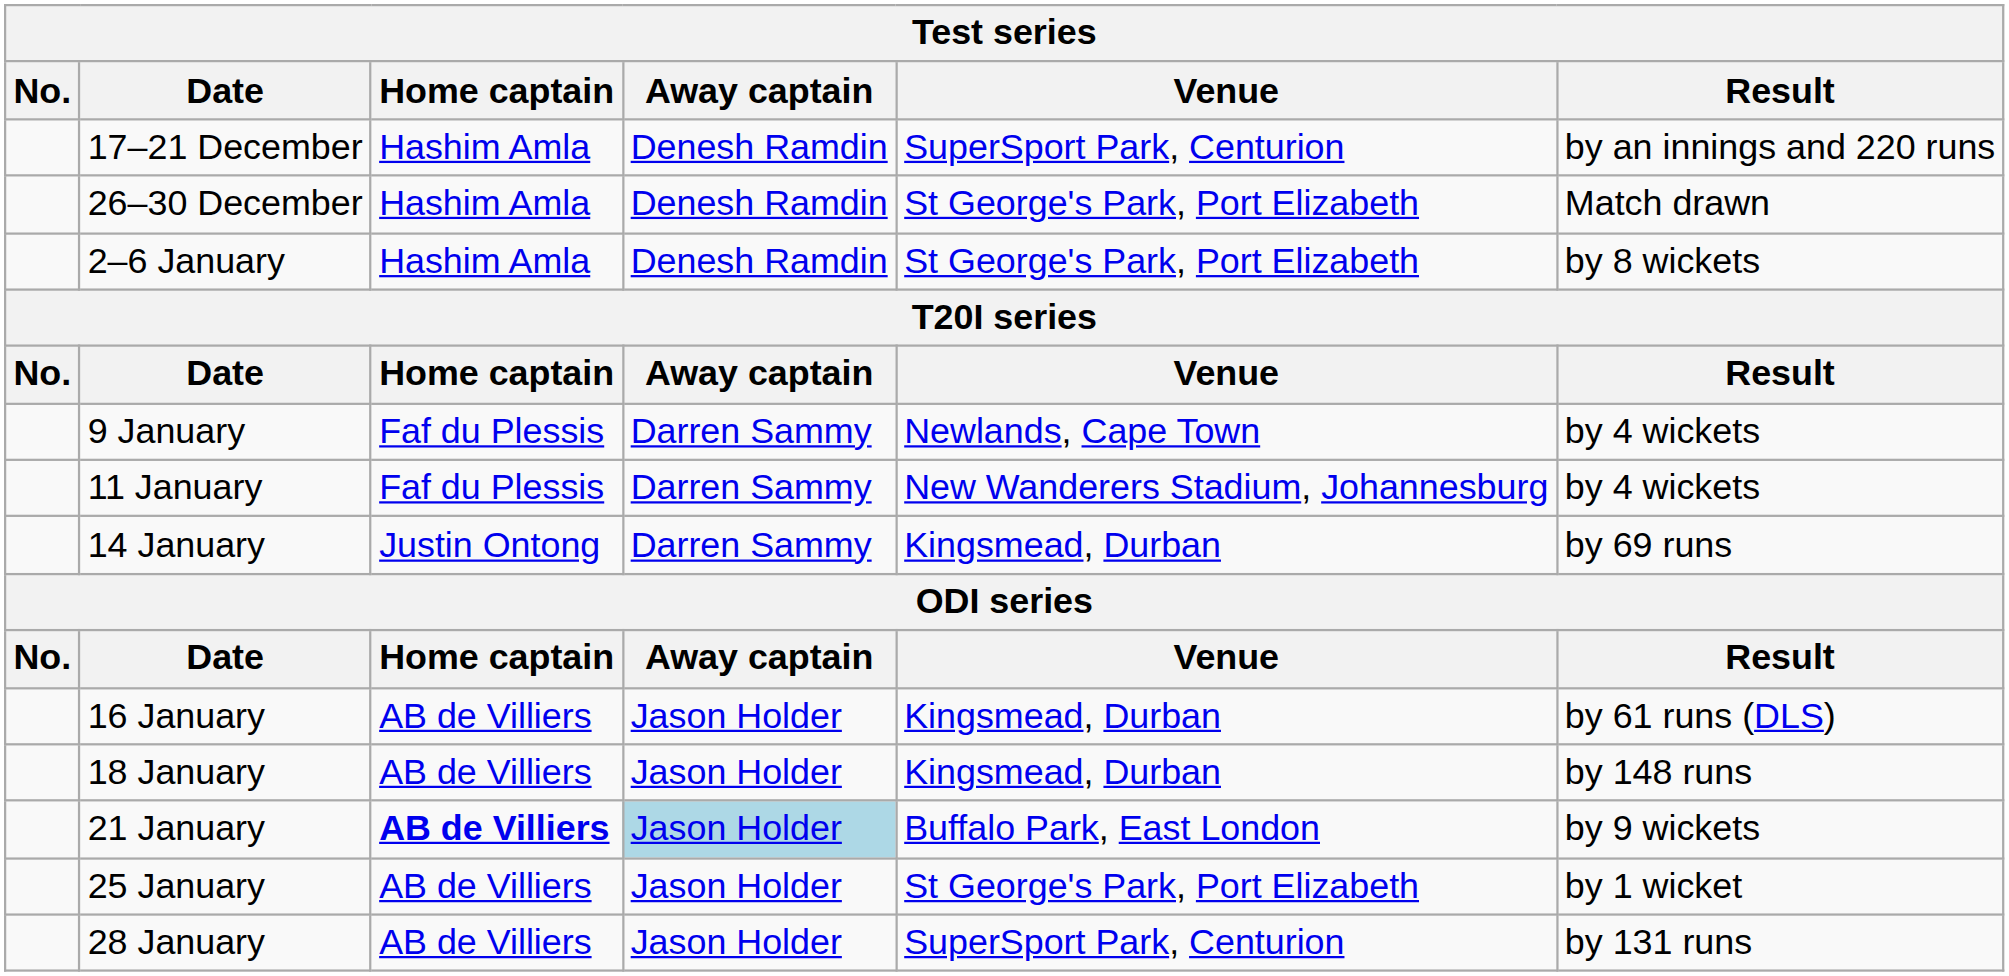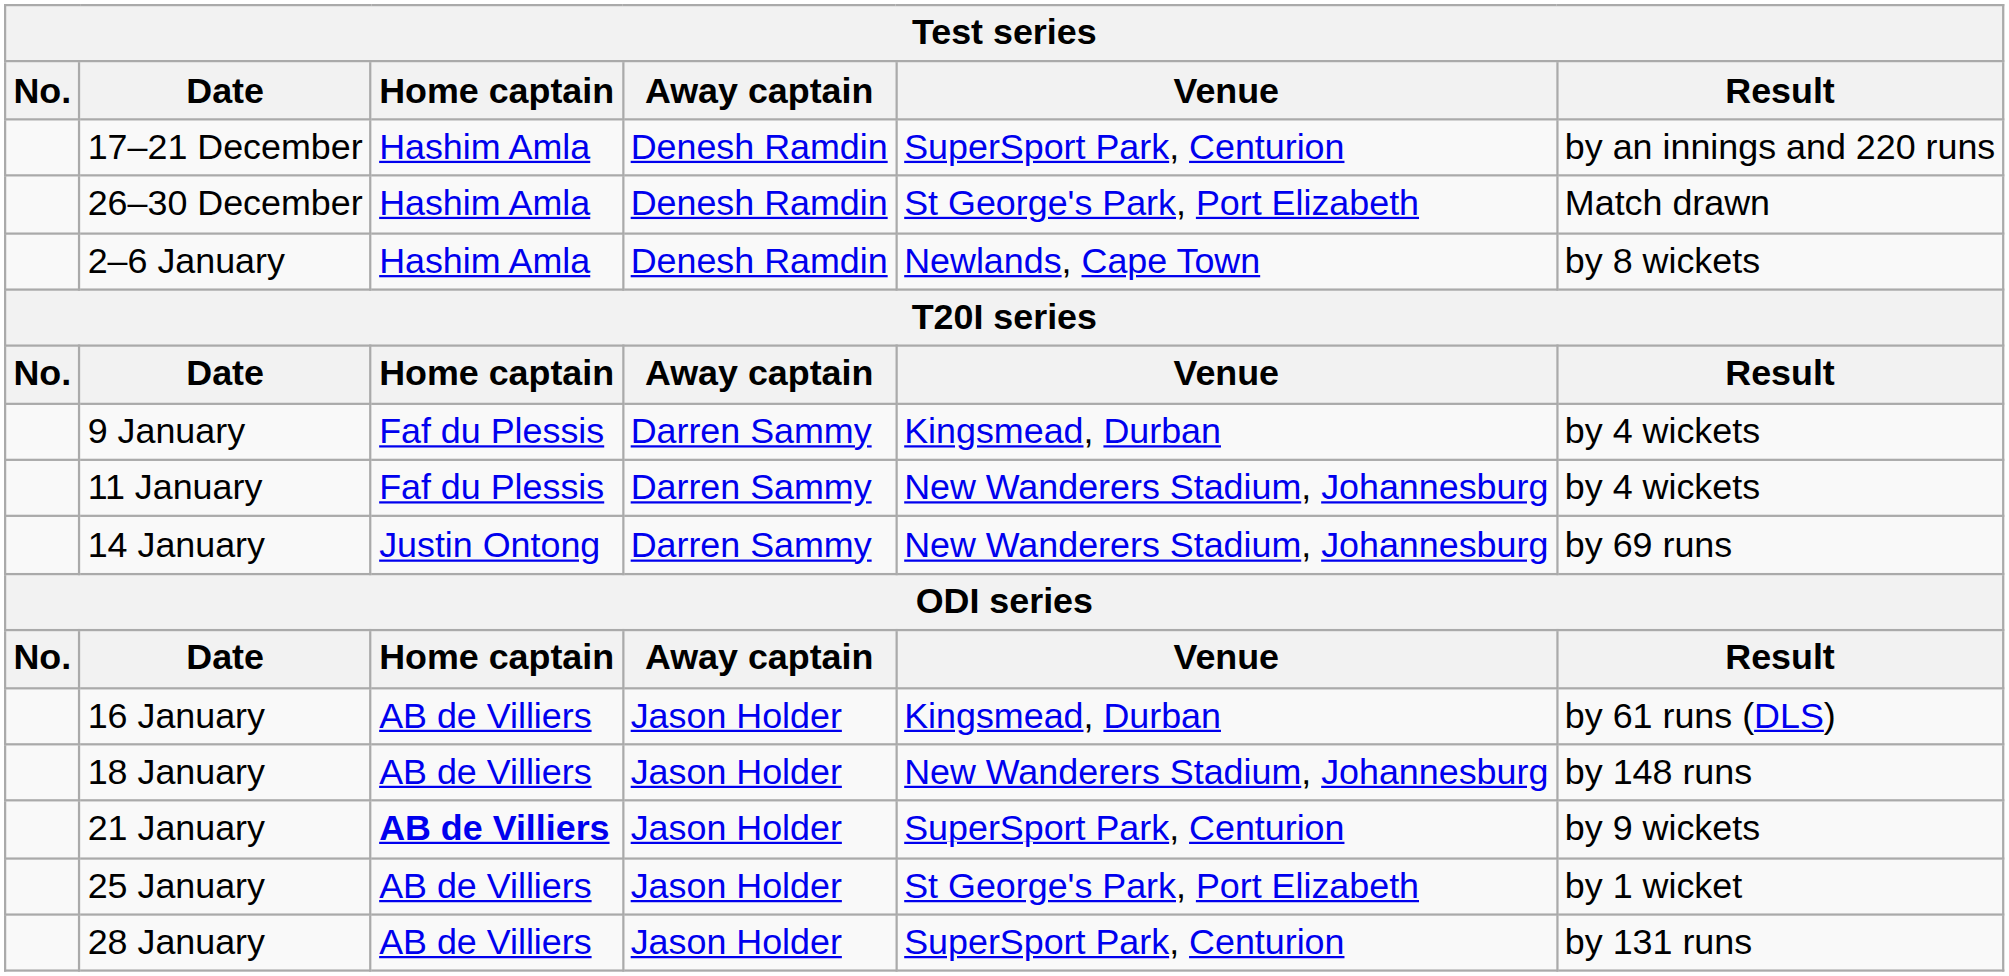2–6 January | Venue: St George's Park, Port Elizabeth -> Newlands, Cape Town
9 January | Venue: Newlands, Cape Town -> Kingsmead, Durban
14 January | Venue: Kingsmead, Durban -> New Wanderers Stadium, Johannesburg
18 January | Venue: Kingsmead, Durban -> New Wanderers Stadium, Johannesburg
21 January | Away captain: lightblue background -> no background
21 January | Venue: Buffalo Park, East London -> SuperSport Park, Centurion
